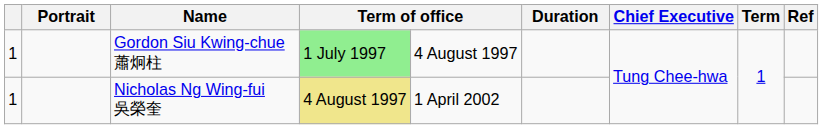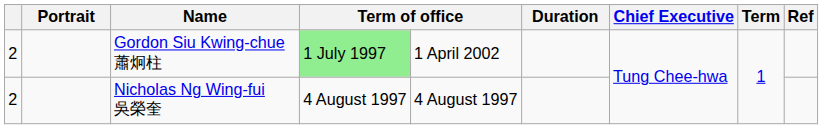Gordon Siu Kwing-chue 蕭炯柱 | column 1: 1 -> 2
Gordon Siu Kwing-chue 蕭炯柱 | column 5: 4 August 1997 -> 1 April 2002
Nicholas Ng Wing-fui 吳榮奎 | column 1: 1 -> 2
Nicholas Ng Wing-fui 吳榮奎 | column 4: khaki background -> no background
Nicholas Ng Wing-fui 吳榮奎 | column 5: 1 April 2002 -> 4 August 1997
